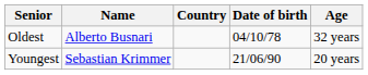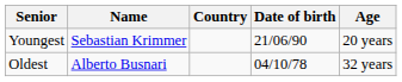rows swapped: Youngest <-> Oldest
